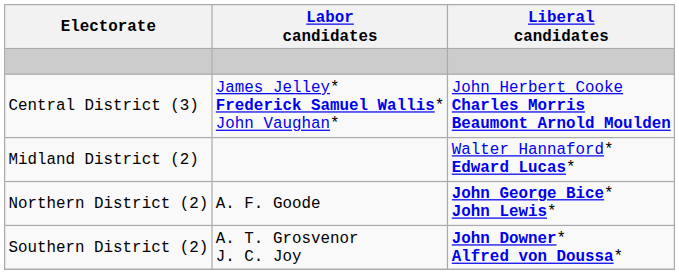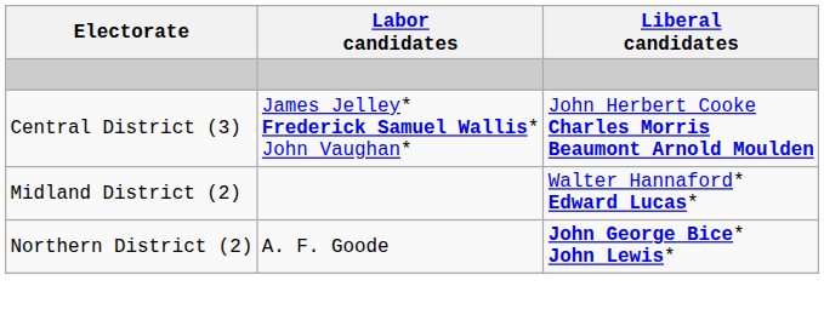- row: Southern District (2) | A. T. Grosvenor J. C. Joy | John Downer* Alfred von Doussa*
